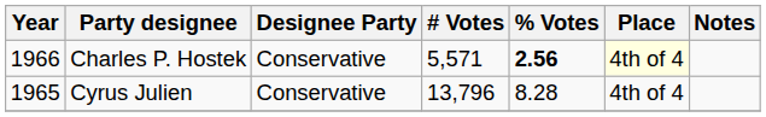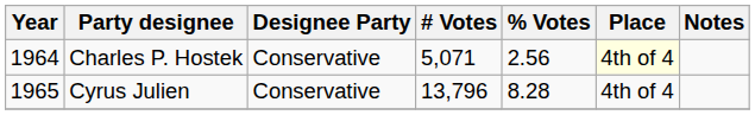Charles P. Hostek | Year: 1966 -> 1964
Charles P. Hostek | # Votes: 5,571 -> 5,071
Charles P. Hostek | % Votes: bold -> normal
